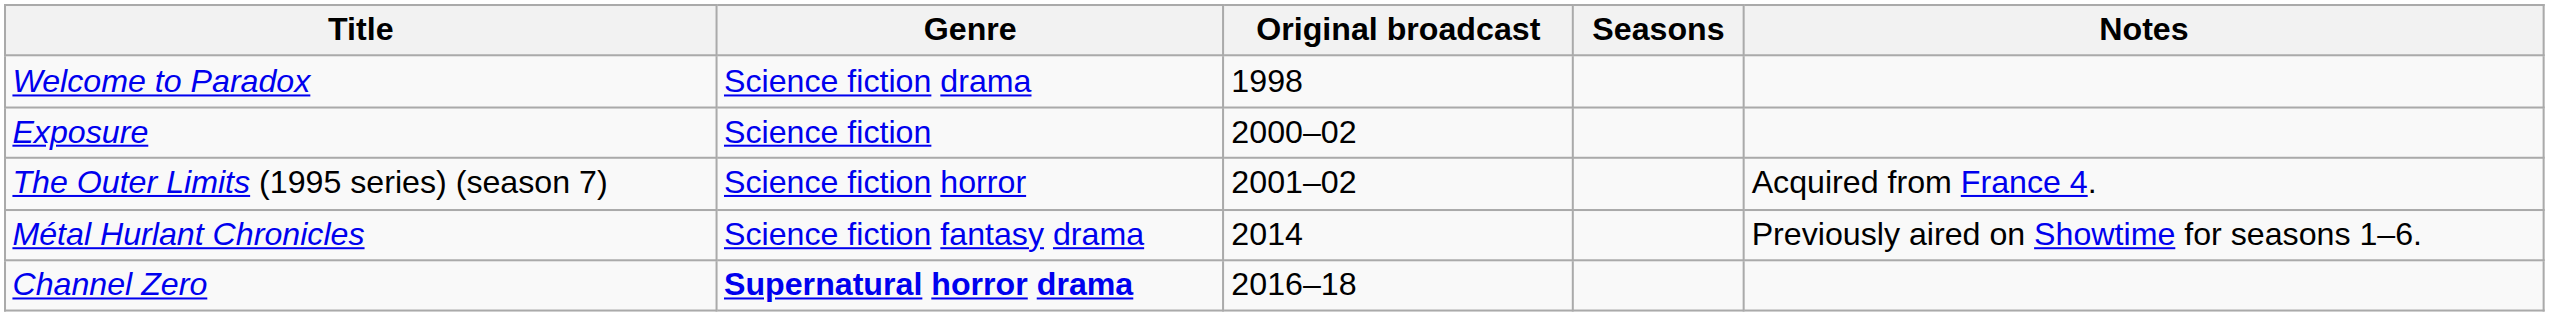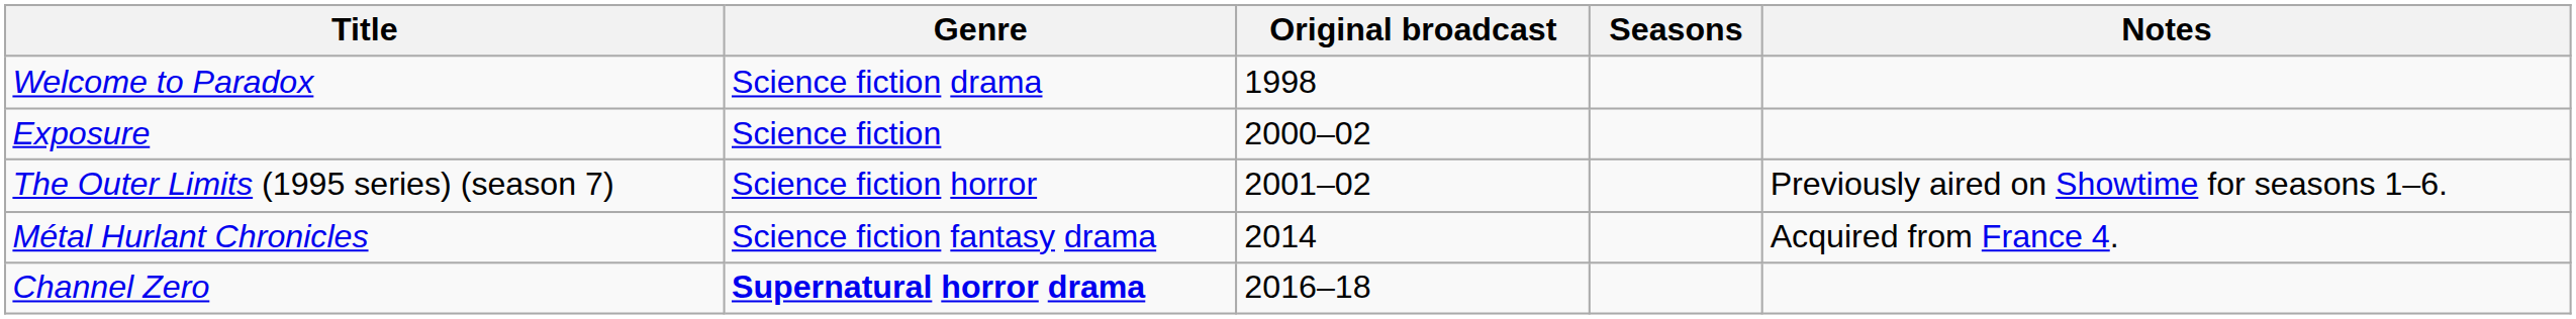The Outer Limits (1995 series) (season 7) | Notes: Acquired from France 4. -> Previously aired on Showtime for seasons 1–6.
Métal Hurlant Chronicles | Notes: Previously aired on Showtime for seasons 1–6. -> Acquired from France 4.
